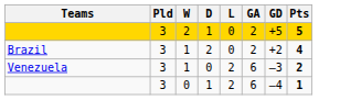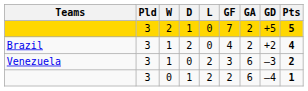+ column: GF | 7 | 4 | 3 | 2
